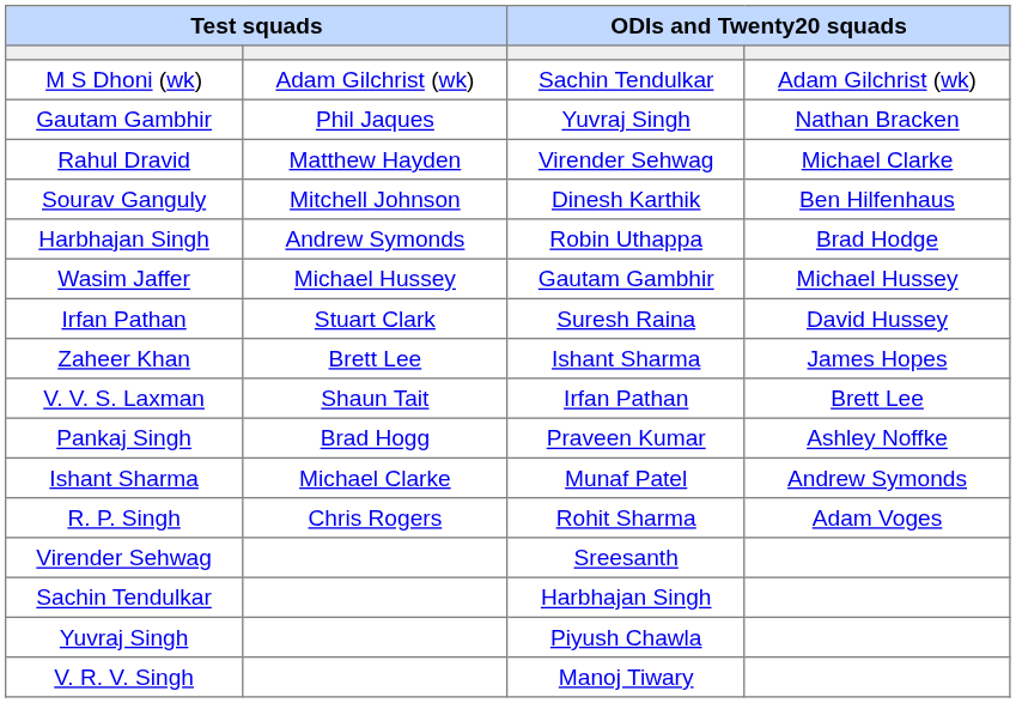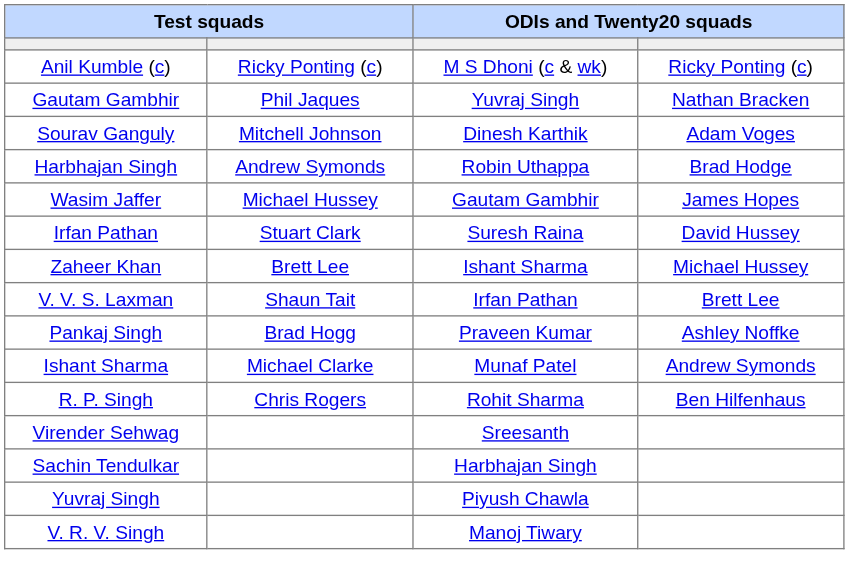+ row: Anil Kumble (c) | Ricky Ponting (c) | M S Dhoni (c & wk) | Ricky Ponting (c)
- row: M S Dhoni (wk) | Adam Gilchrist (wk) | Sachin Tendulkar | Adam Gilchrist (wk)
- row: Rahul Dravid | Matthew Hayden | Virender Sehwag | Michael Clarke
Sourav Ganguly | column 4: Ben Hilfenhaus -> Adam Voges
Wasim Jaffer | column 4: Michael Hussey -> James Hopes
Zaheer Khan | column 4: James Hopes -> Michael Hussey
R. P. Singh | column 4: Adam Voges -> Ben Hilfenhaus
